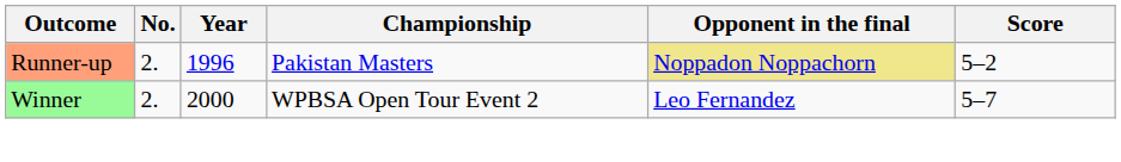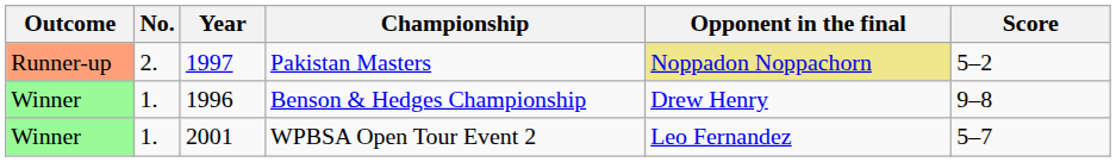Pakistan Masters | Year: 1996 -> 1997
+ row: Winner | 1. | 1996 | Benson & Hedges Championship | Drew Henry | 9–8
WPBSA Open Tour Event 2 | No.: 2. -> 1.
WPBSA Open Tour Event 2 | Year: 2000 -> 2001
